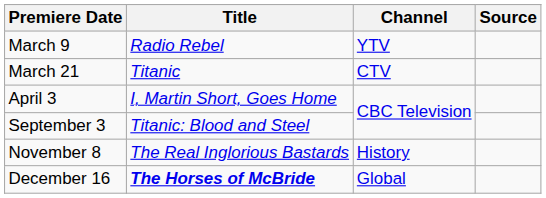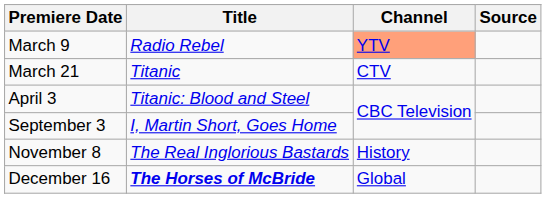March 9 | Channel: no background -> lightsalmon background
April 3 | Title: I, Martin Short, Goes Home -> Titanic: Blood and Steel
September 3 | Title: Titanic: Blood and Steel -> I, Martin Short, Goes Home
